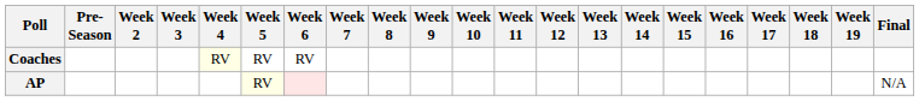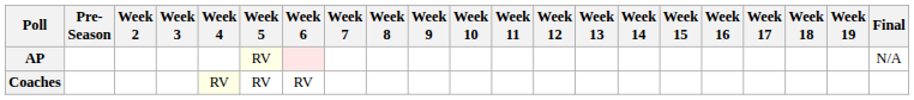rows swapped: AP <-> Coaches
